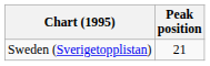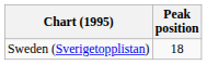Sweden (Sverigetopplistan) | Peak position: 21 -> 18
